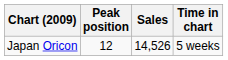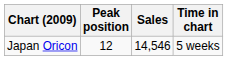Japan Oricon | Sales: 14,526 -> 14,546
